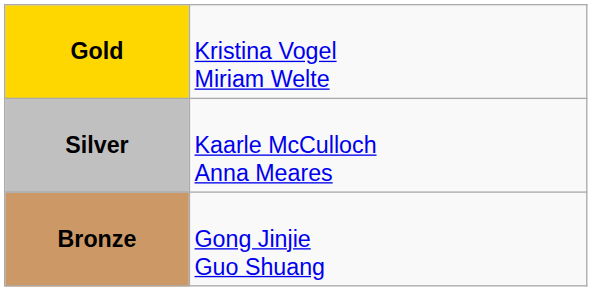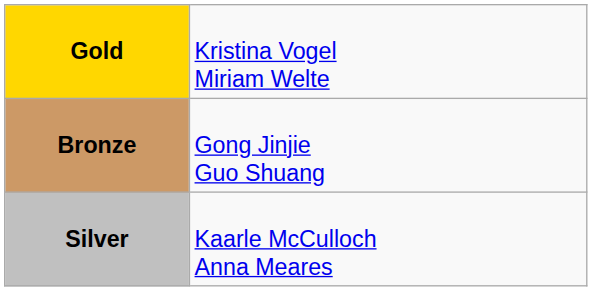rows swapped: Silver <-> Bronze
